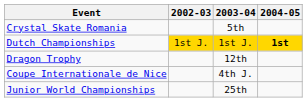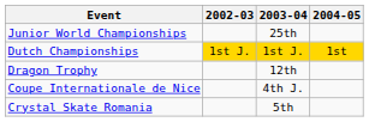rows swapped: Junior World Championships <-> Crystal Skate Romania
Dutch Championships | 2004-05: bold -> normal
